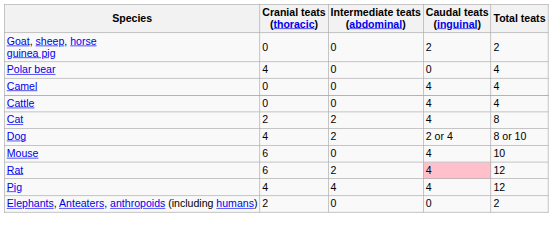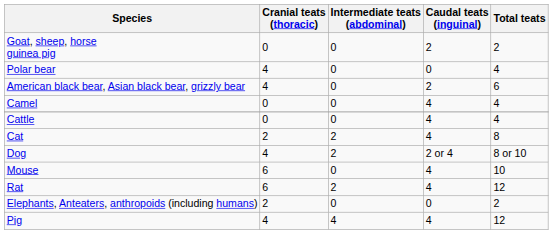+ row: American black bear, Asian black bear, grizzly bear | 4 | 0 | 2 | 6
Rat | Caudal teats (inguinal): pink background -> no background
rows swapped: Pig <-> Elephants, Anteaters, anthropoids (including humans)
